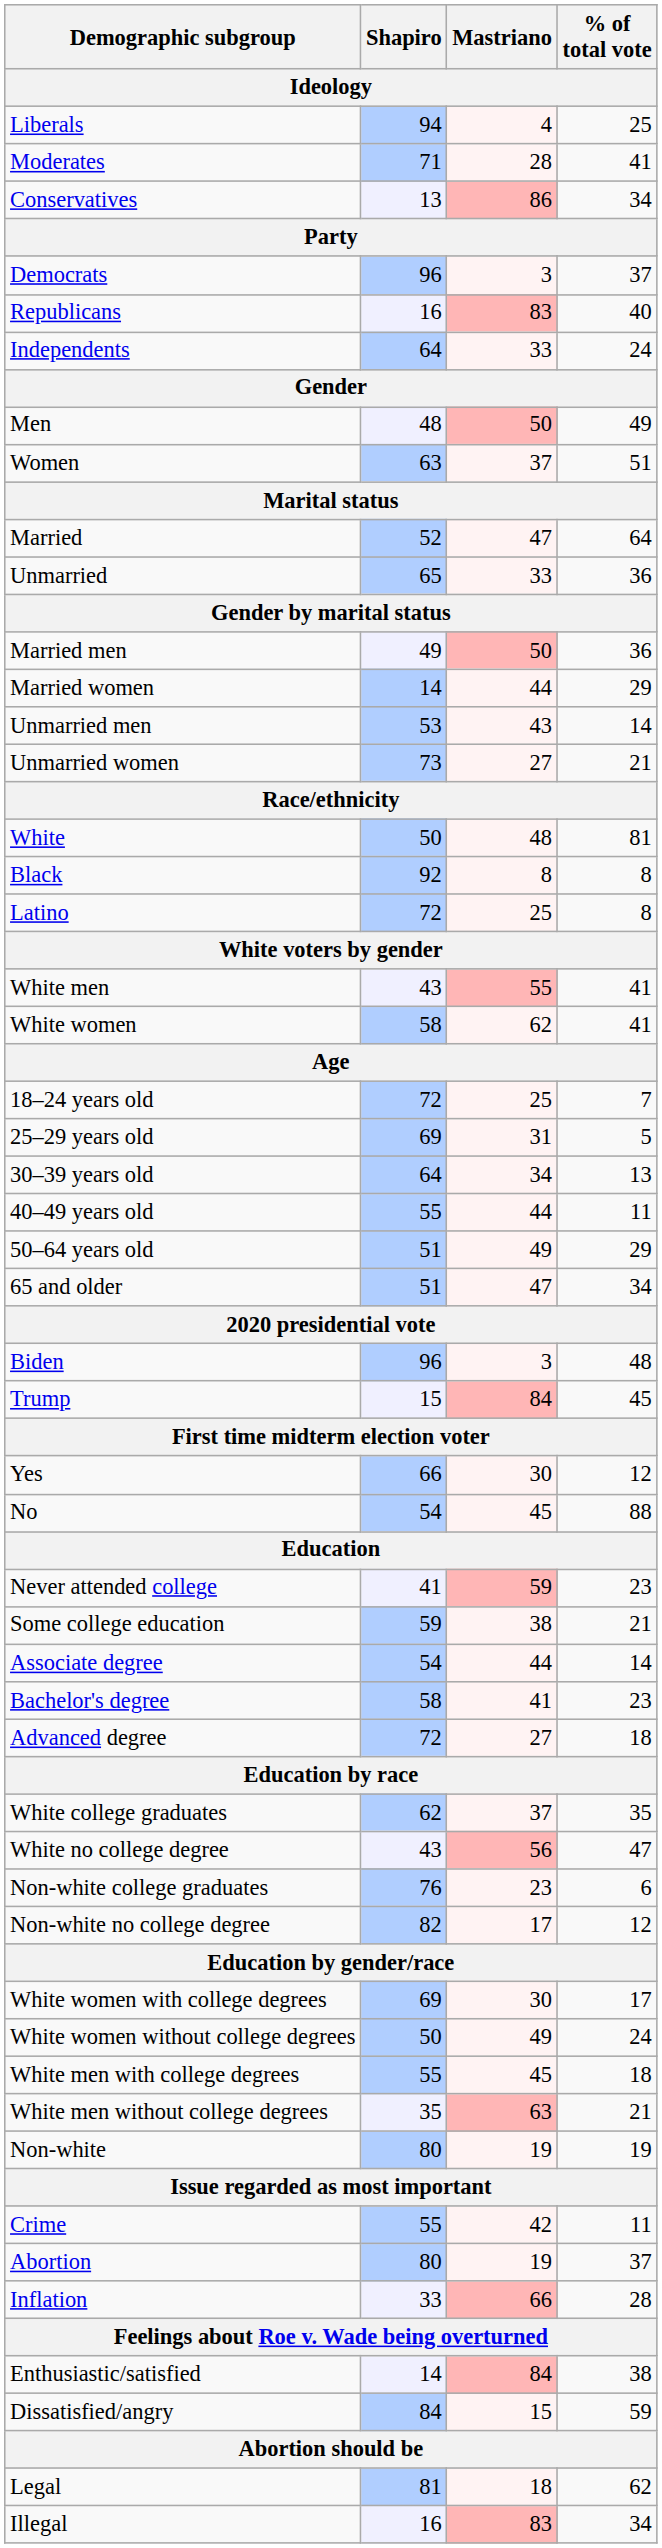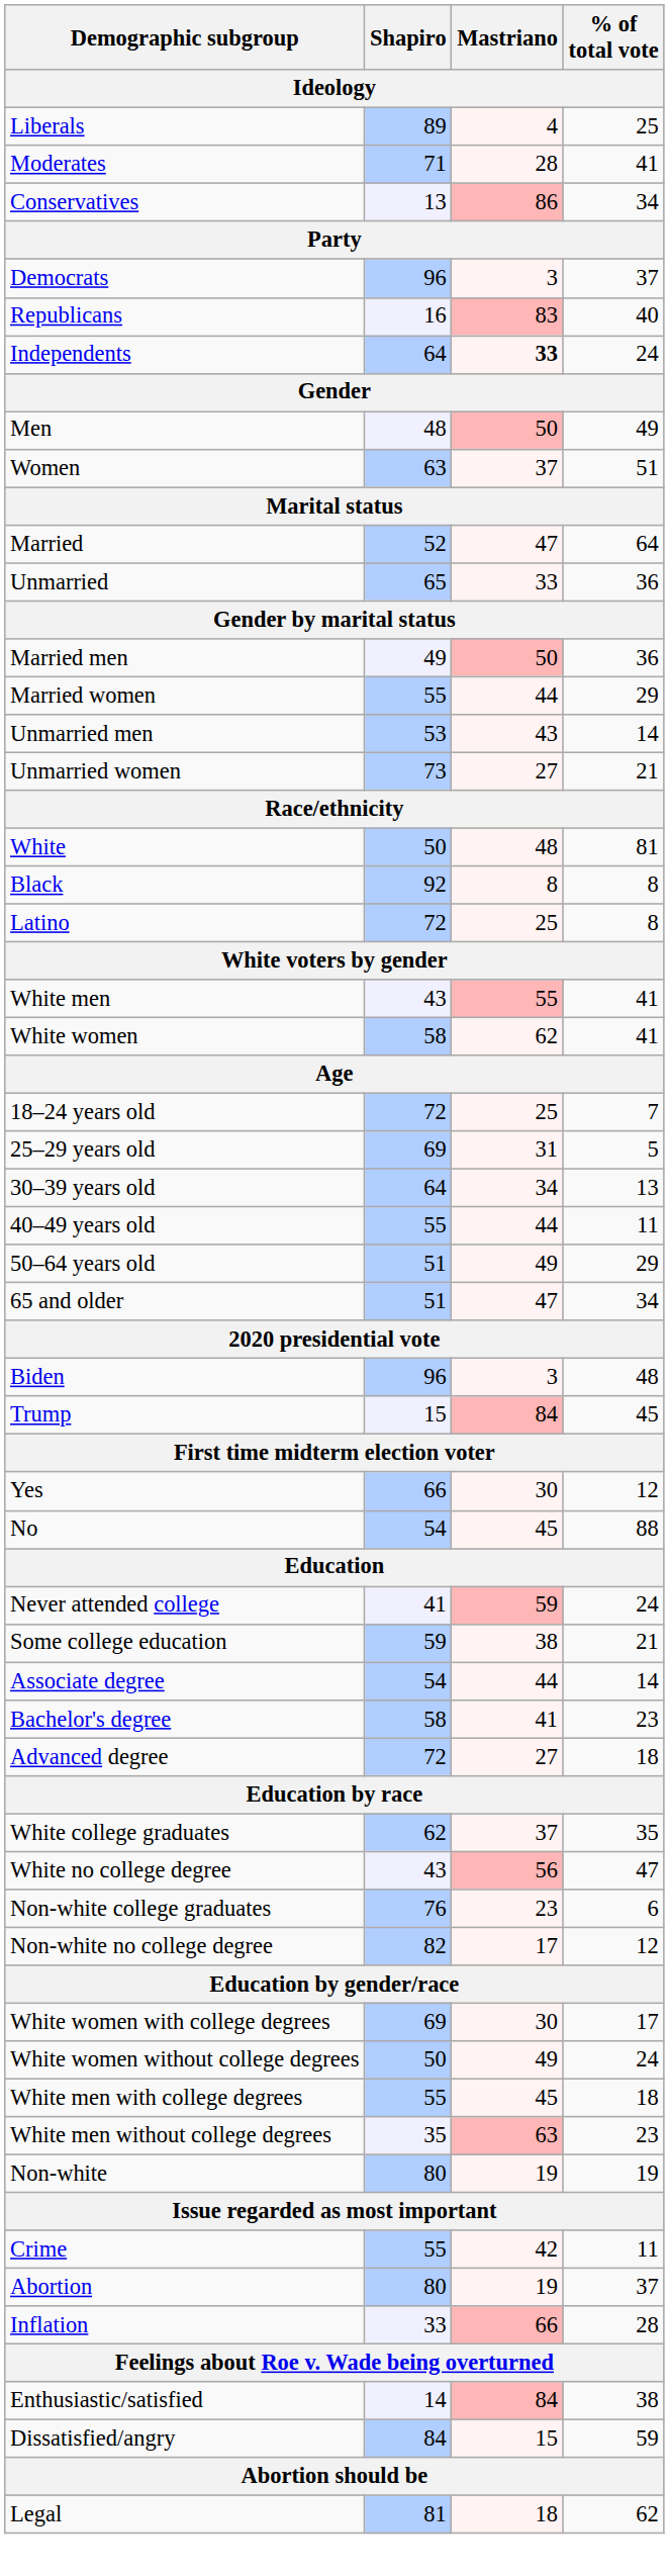Liberals | Shapiro: 94 -> 89
Independents | Mastriano: normal -> bold
Married women | Shapiro: 14 -> 55
Never attended college | % of total vote: 23 -> 24
White men without college degrees | % of total vote: 21 -> 23
- row: Illegal | 16 | 83 | 34
